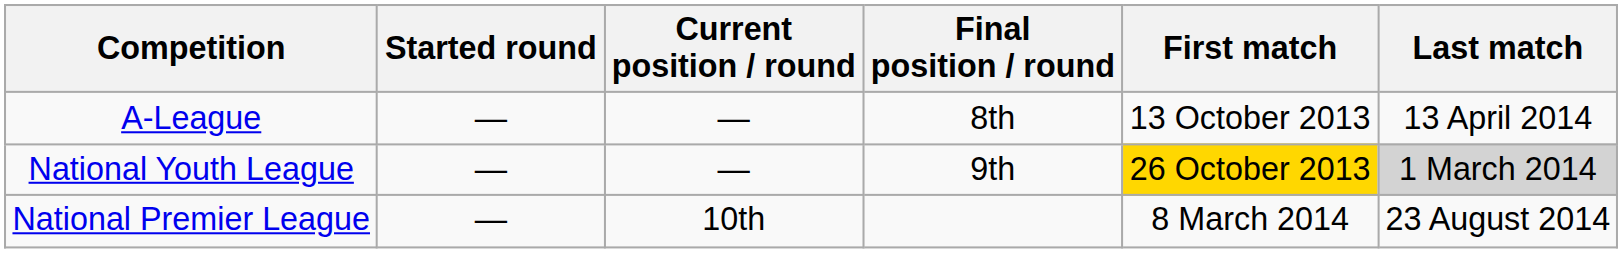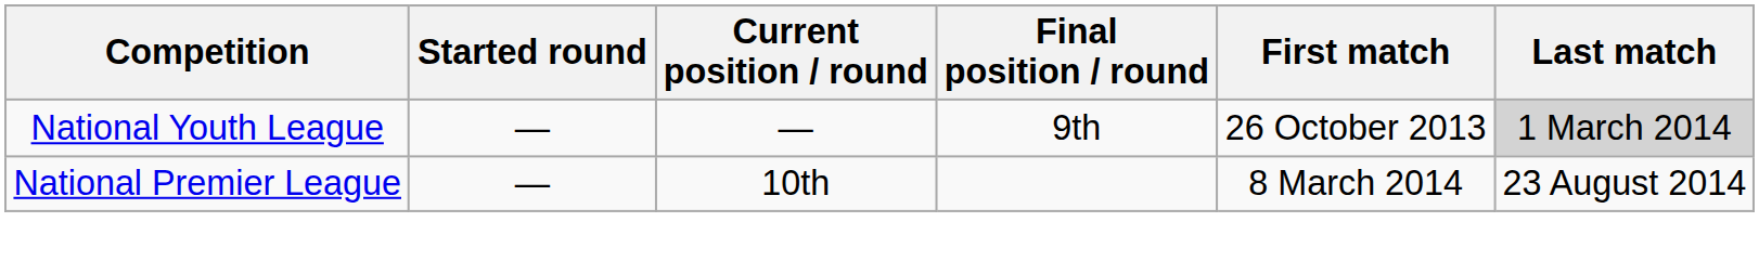- row: A-League | — | — | 8th | 13 October 2013 | 13 April 2014
National Youth League | First match: gold background -> no background
